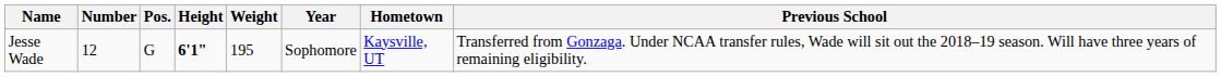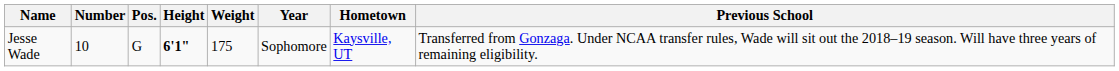Jesse Wade | Number: 12 -> 10
Jesse Wade | Weight: 195 -> 175
